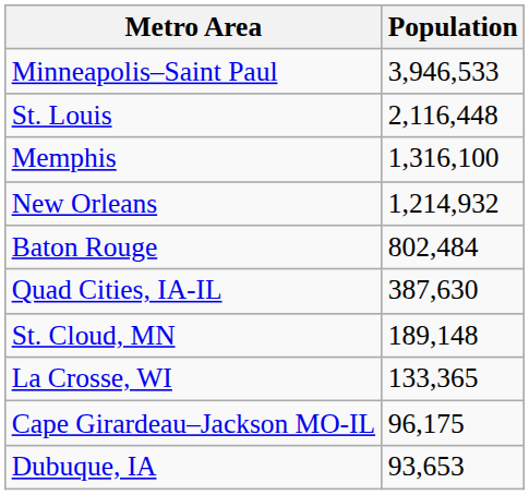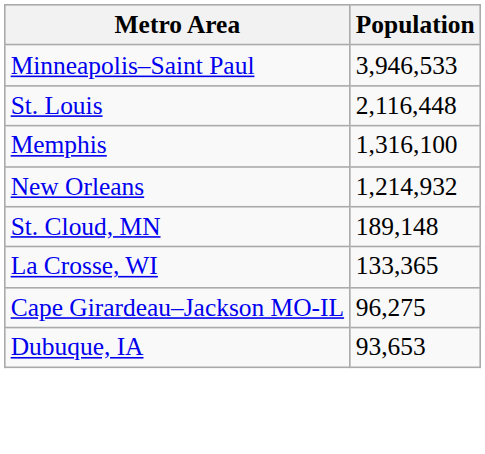- row: Baton Rouge | 802,484
- row: Quad Cities, IA-IL | 387,630
Cape Girardeau–Jackson MO-IL | Population: 96,175 -> 96,275
